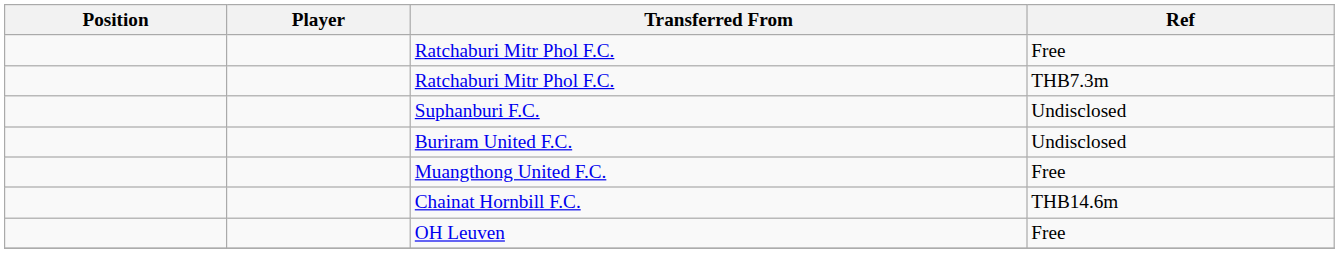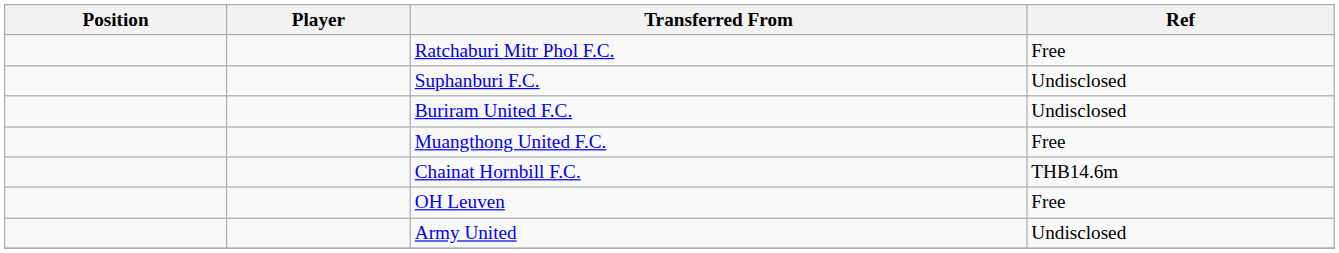- row: Ratchaburi Mitr Phol F.C. | THB7.3m
+ row: Army United | Undisclosed
